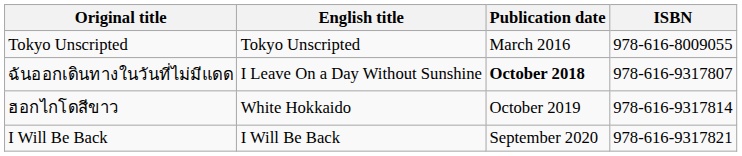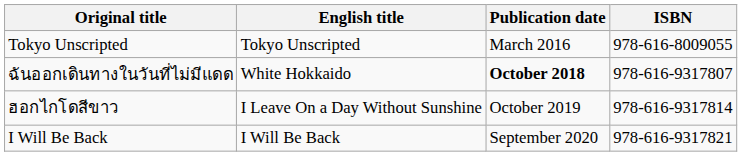ฉันออกเดินทางในวันที่ไม่มีแดด | English title: I Leave On a Day Without Sunshine -> White Hokkaido
ฮอกไกโดสีขาว | English title: White Hokkaido -> I Leave On a Day Without Sunshine
